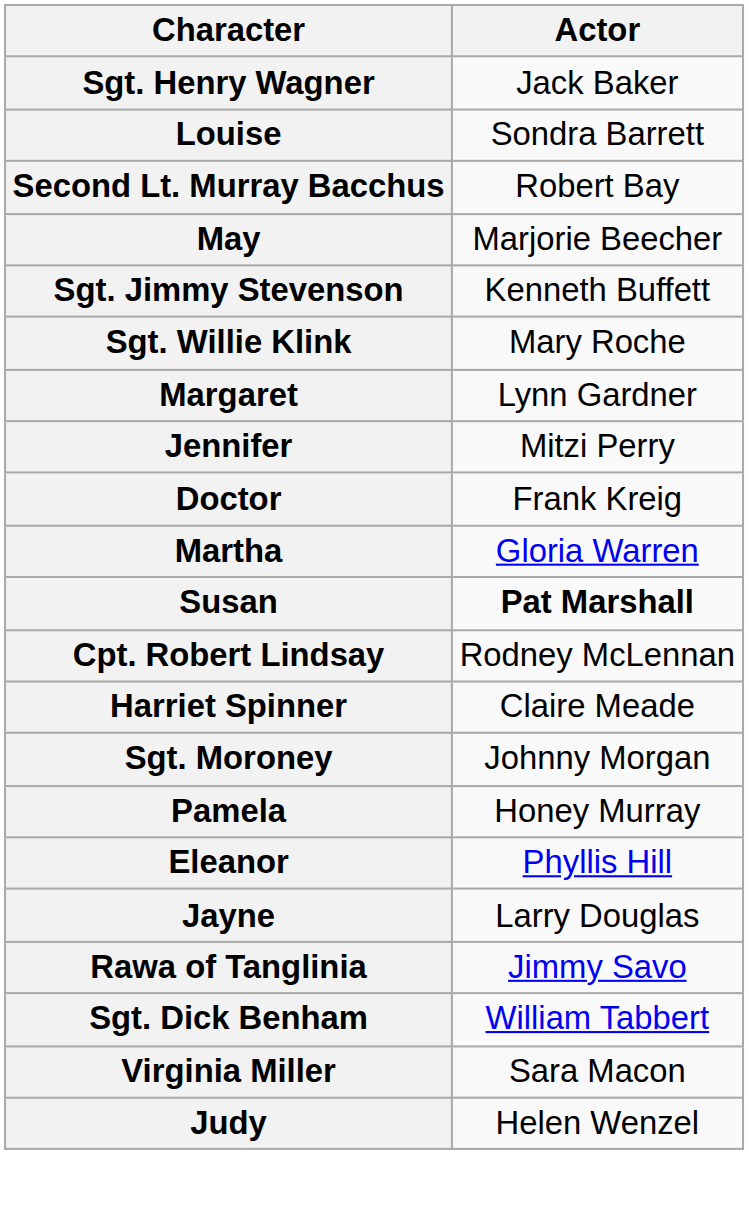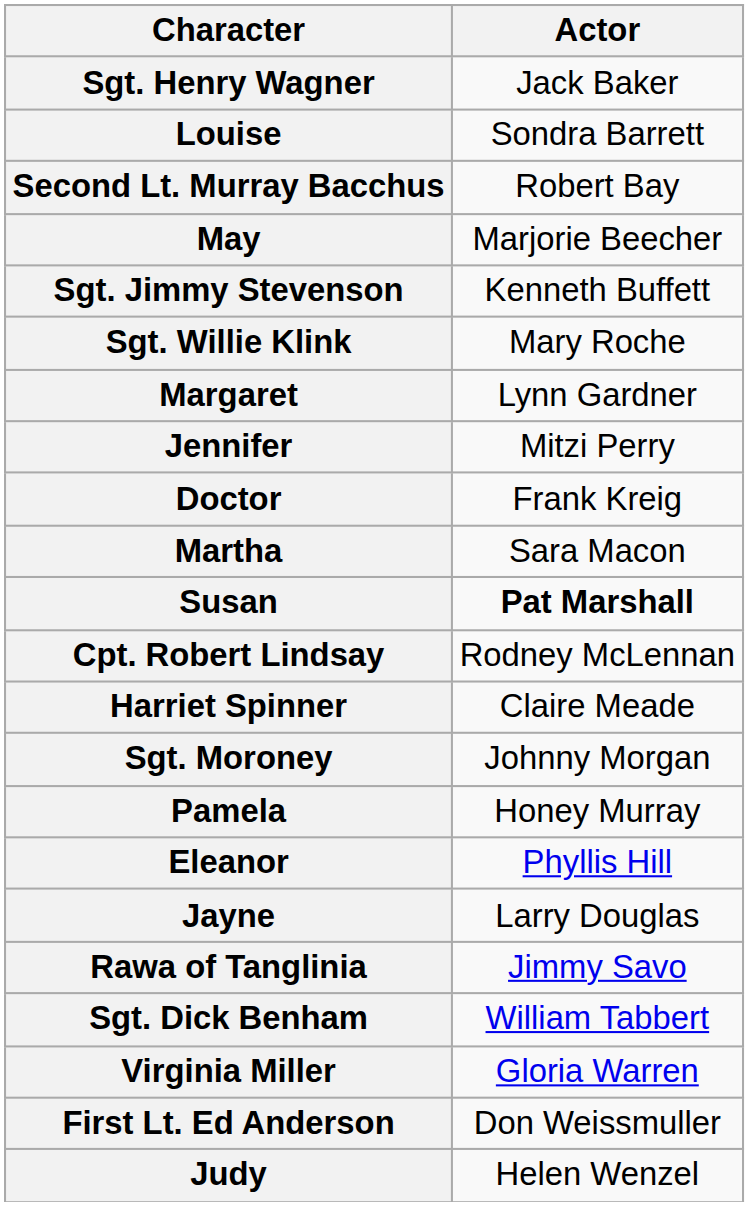Martha | Actor: Gloria Warren -> Sara Macon
Virginia Miller | Actor: Sara Macon -> Gloria Warren
+ row: First Lt. Ed Anderson | Don Weissmuller
